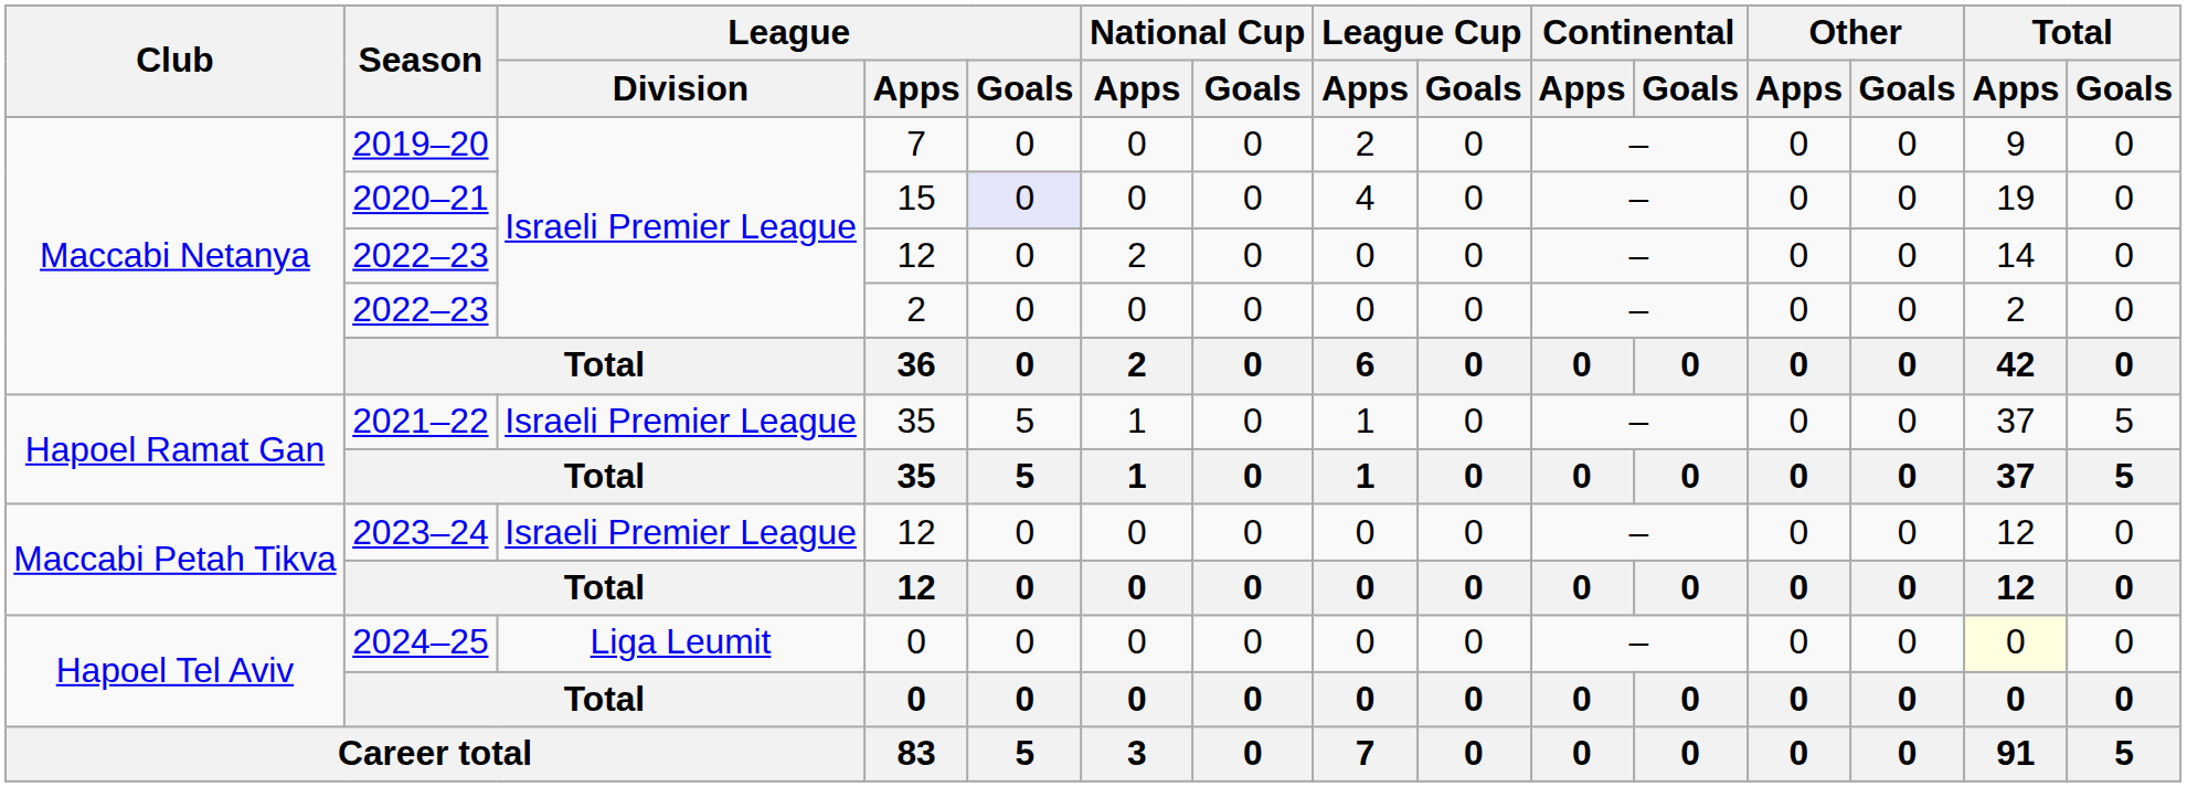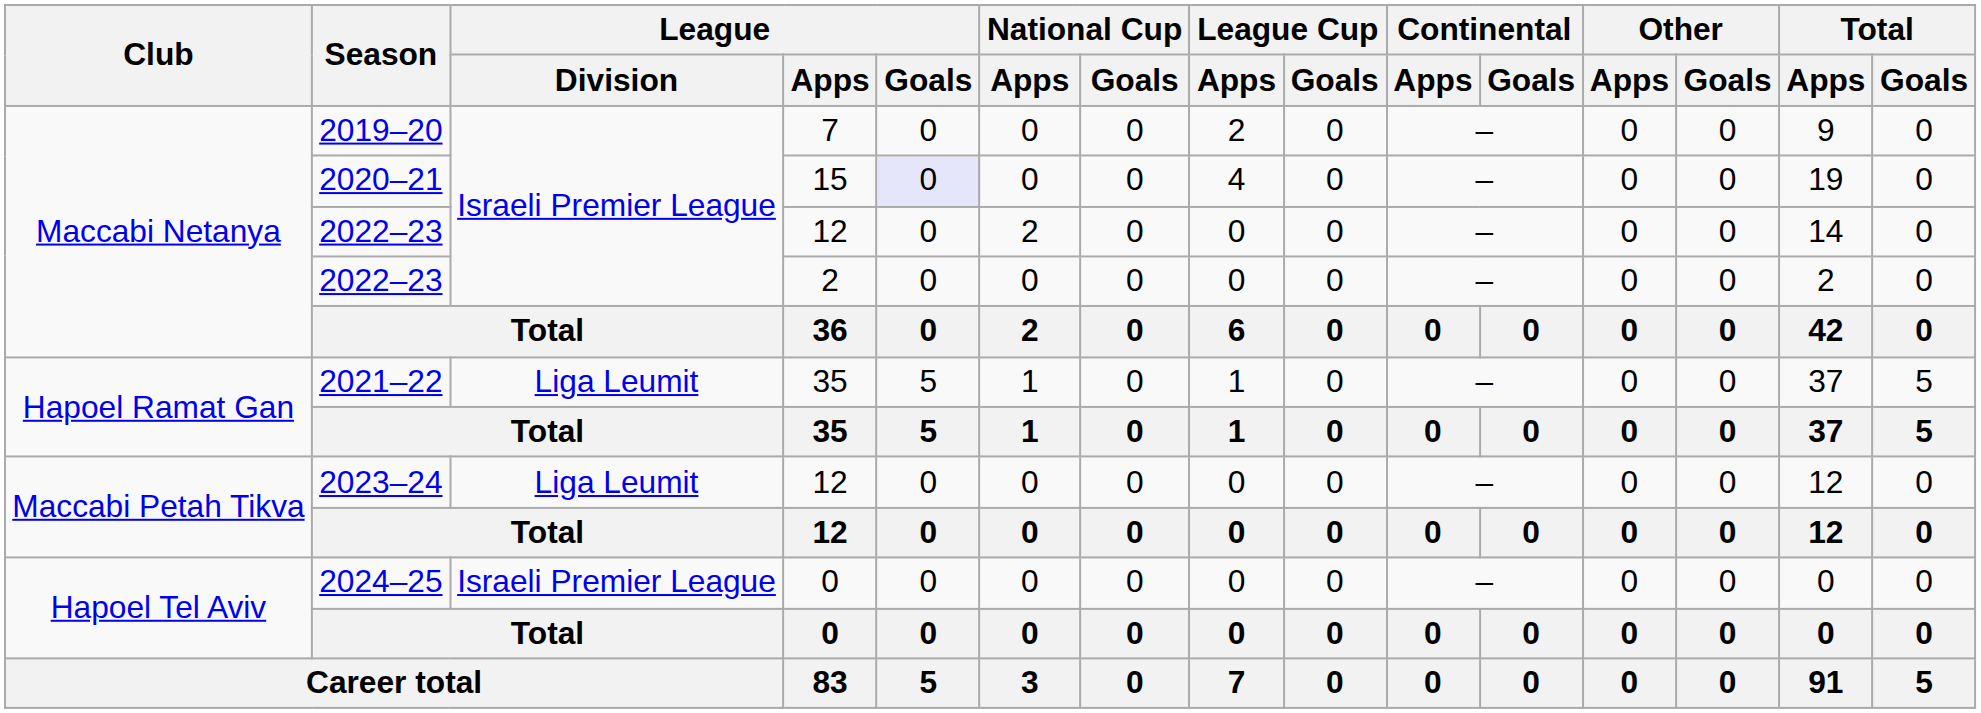2021–22 | League / Division: Israeli Premier League -> Liga Leumit
2023–24 | League / Division: Israeli Premier League -> Liga Leumit
2024–25 | League / Division: Liga Leumit -> Israeli Premier League
2024–25 | Total / Apps: lightyellow background -> no background
